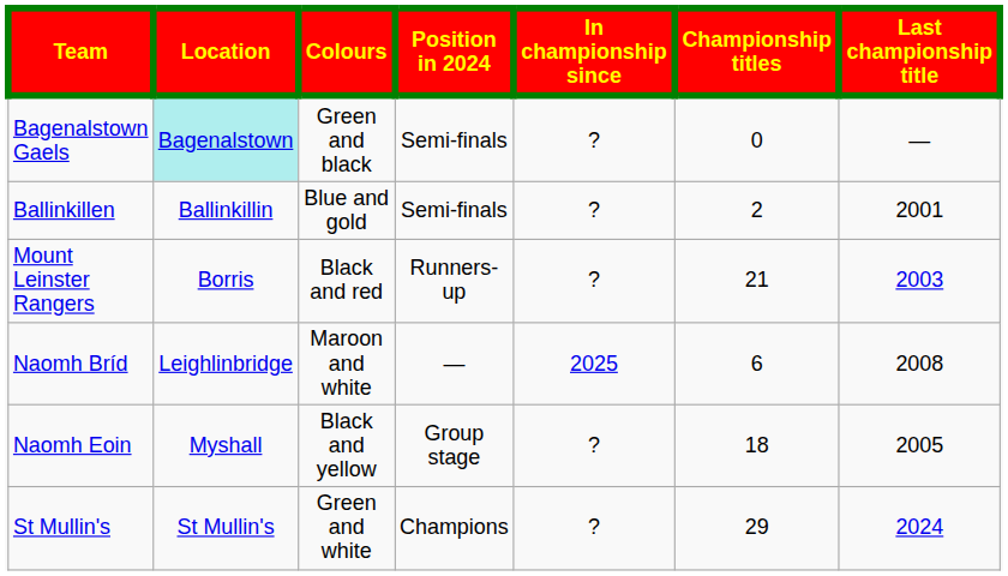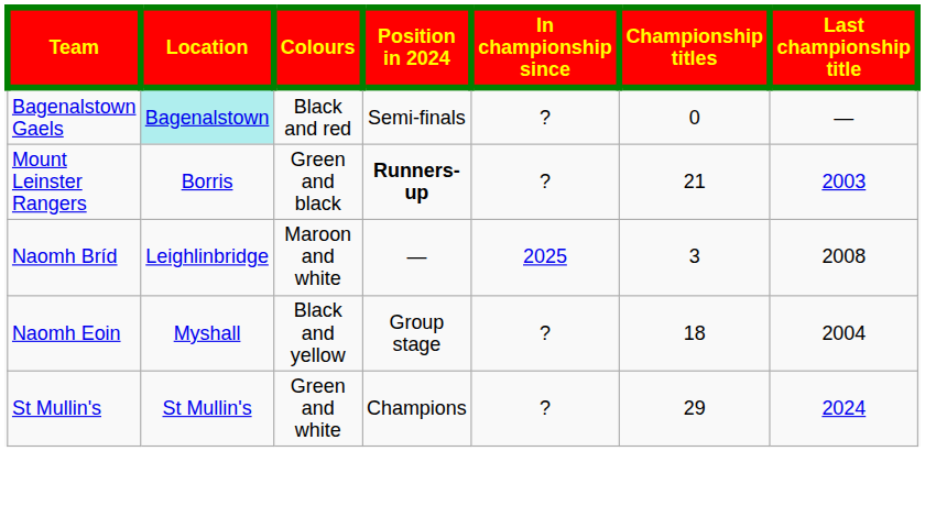Bagenalstown Gaels | Colours: Green and black -> Black and red
- row: Ballinkillen | Ballinkillin | Blue and gold | Semi-finals | ? | 2 | 2001
Mount Leinster Rangers | Colours: Black and red -> Green and black
Mount Leinster Rangers | Position in 2024: normal -> bold
Naomh Bríd | Championship titles: 6 -> 3
Naomh Eoin | Last championship title: 2005 -> 2004
